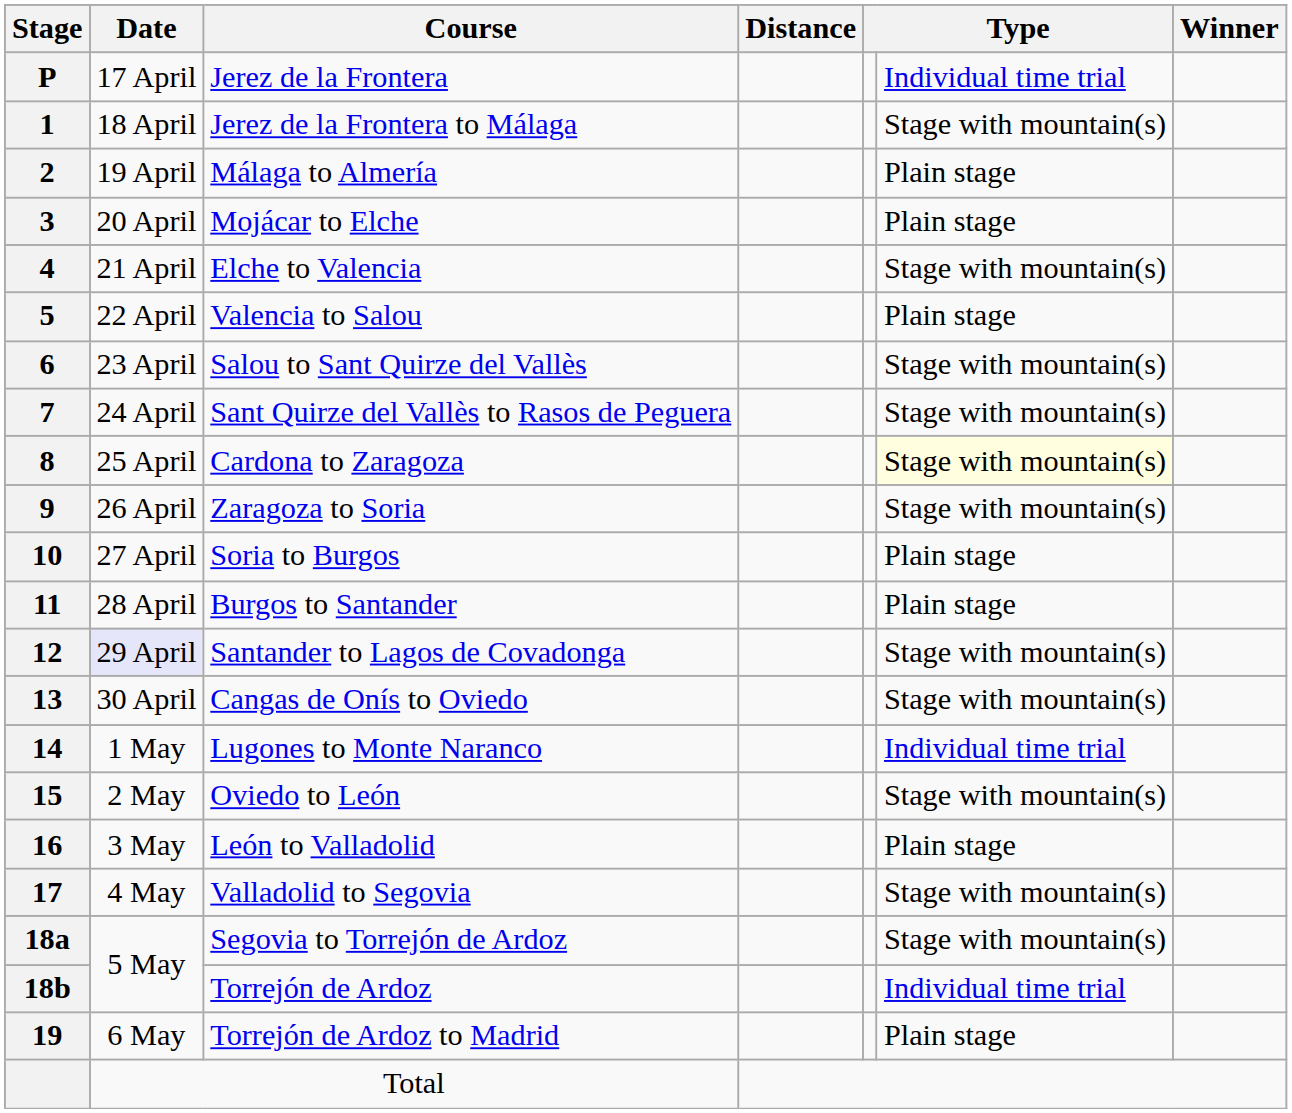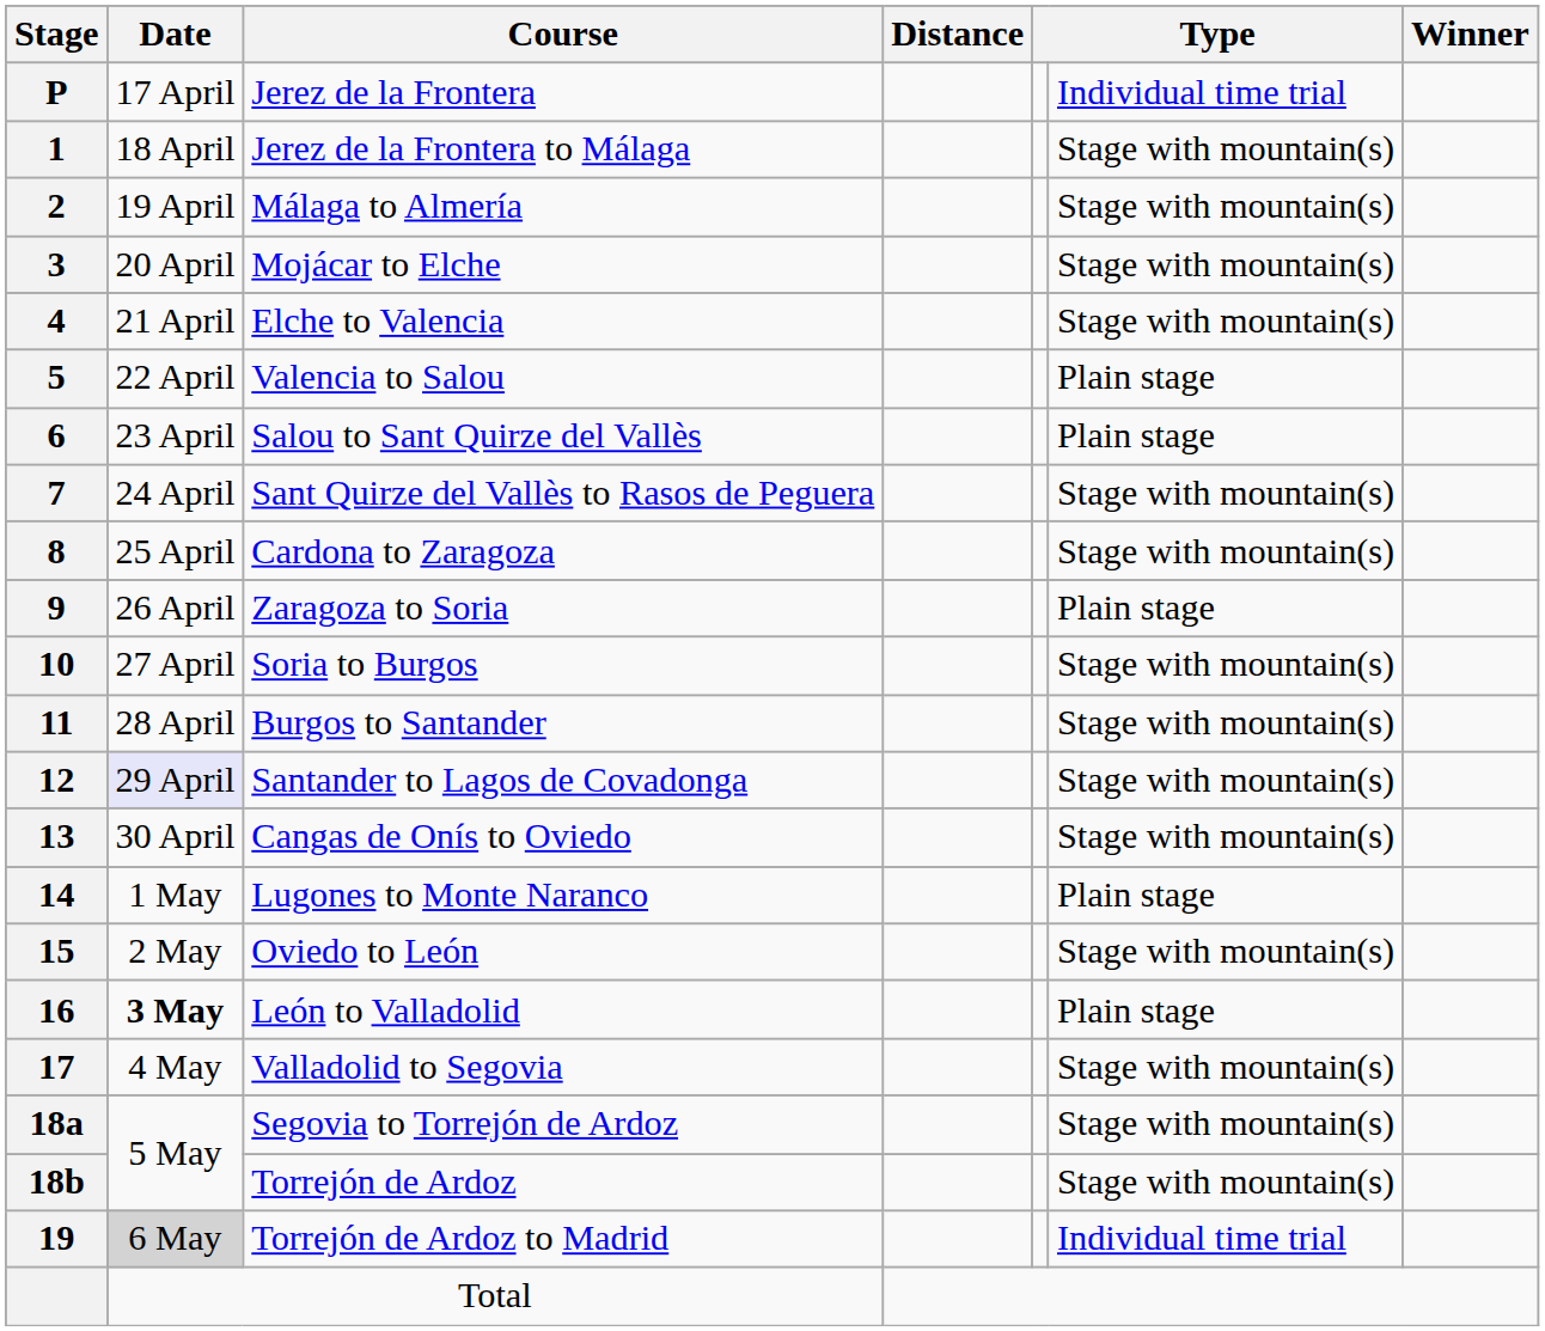Málaga to Almería | column 6: Plain stage -> Stage with mountain(s)
Mojácar to Elche | column 6: Plain stage -> Stage with mountain(s)
Salou to Sant Quirze del Vallès | column 6: Stage with mountain(s) -> Plain stage
Cardona to Zaragoza | column 6: lightyellow background -> no background
Zaragoza to Soria | column 6: Stage with mountain(s) -> Plain stage
Soria to Burgos | column 6: Plain stage -> Stage with mountain(s)
Burgos to Santander | column 6: Plain stage -> Stage with mountain(s)
Lugones to Monte Naranco | column 6: Individual time trial -> Plain stage
León to Valladolid | Date: normal -> bold
Torrejón de Ardoz | column 6: Individual time trial -> Stage with mountain(s)
Torrejón de Ardoz to Madrid | Date: no background -> lightgrey background
Torrejón de Ardoz to Madrid | column 6: Plain stage -> Individual time trial
